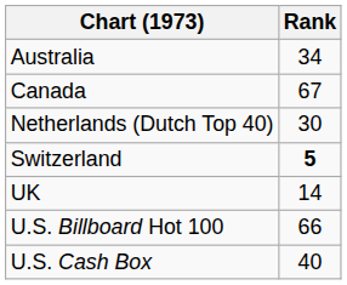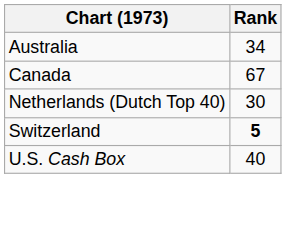- row: UK | 14
- row: U.S. Billboard Hot 100 | 66
